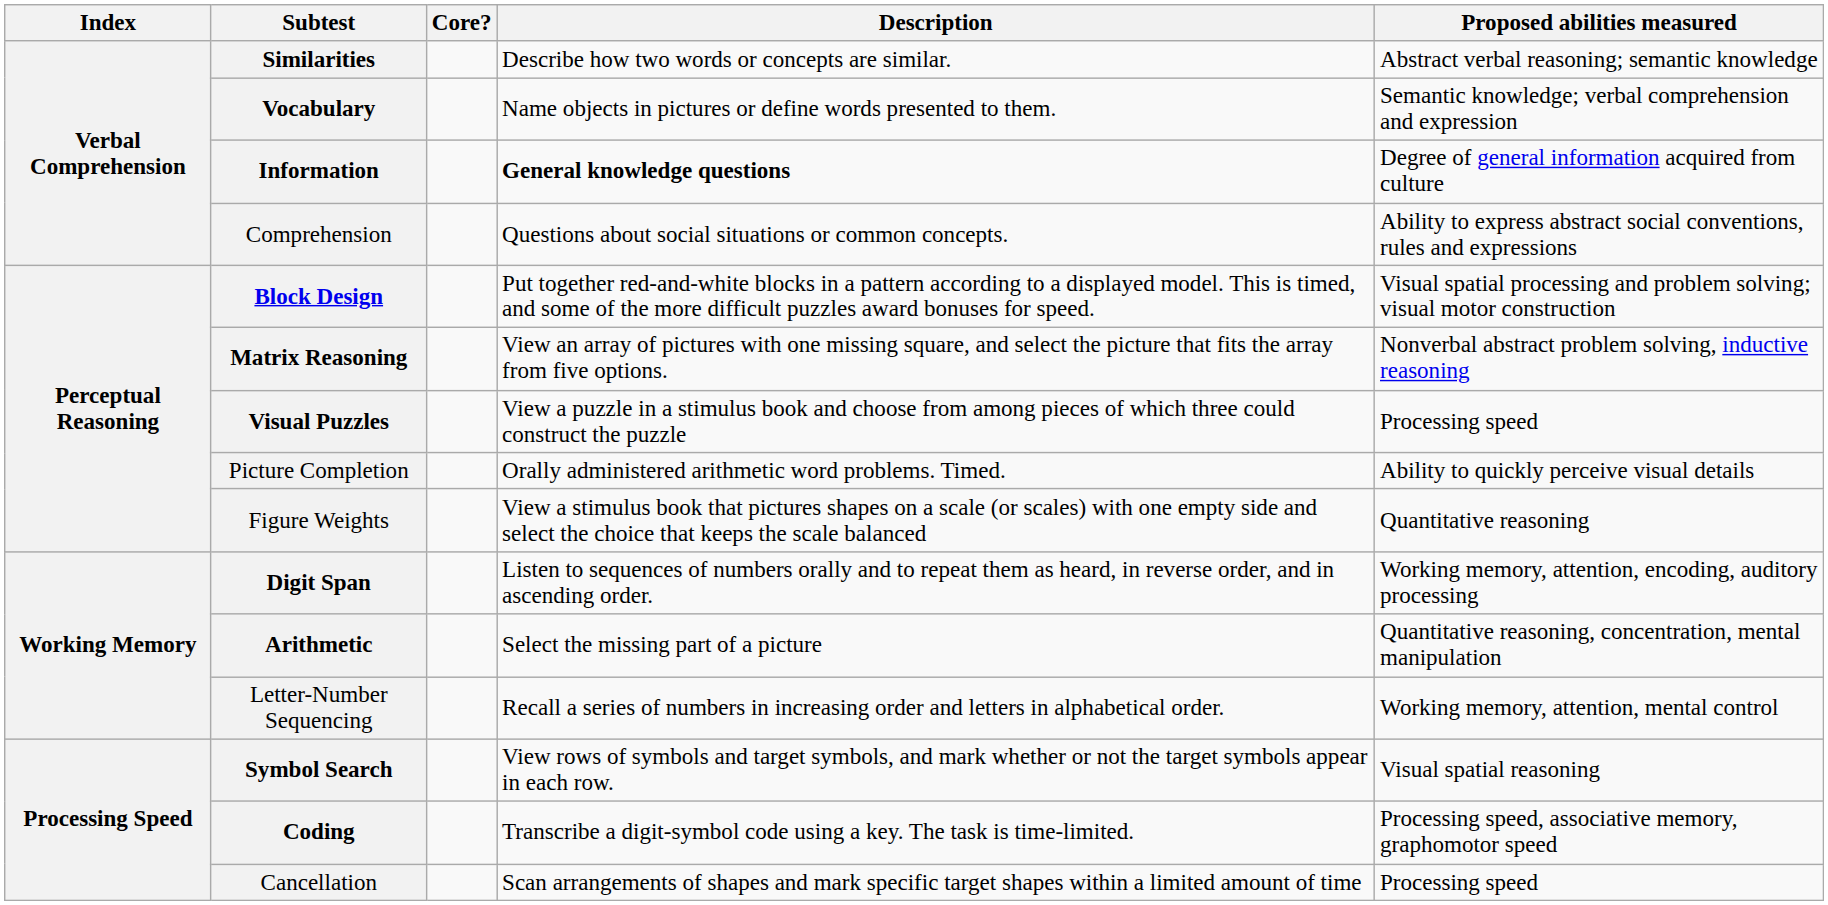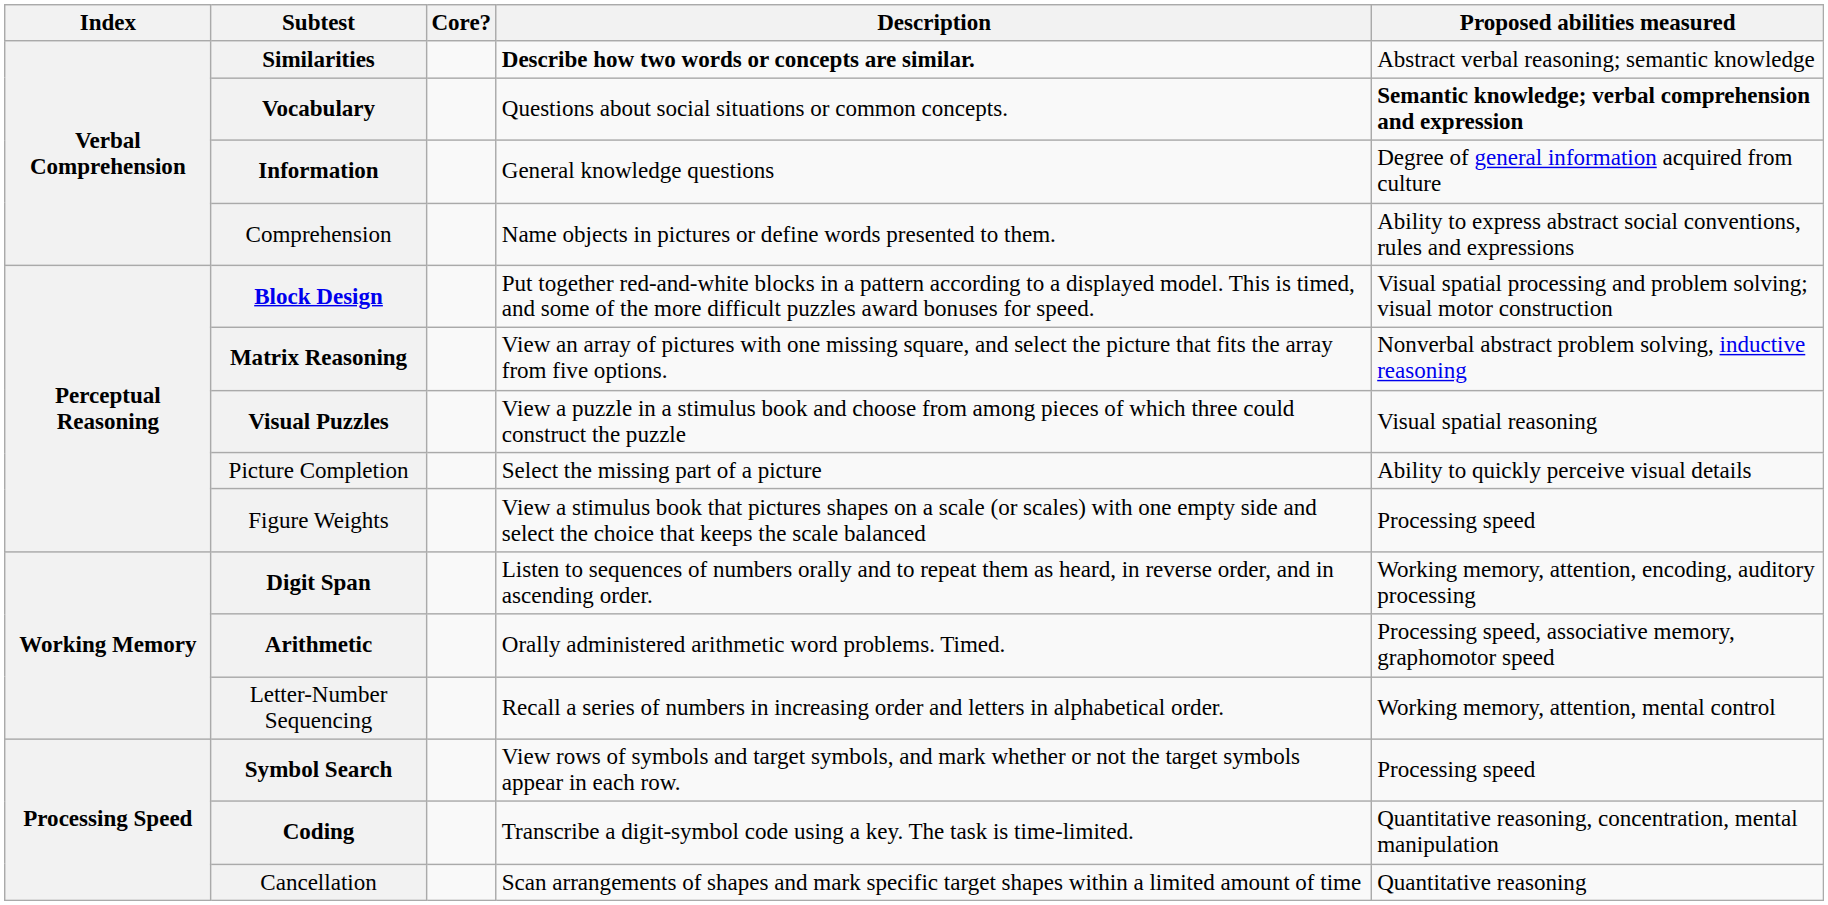Similarities | Description: normal -> bold
Vocabulary | Description: Name objects in pictures or define words presented to them. -> Questions about social situations or common concepts.
Vocabulary | Proposed abilities measured: normal -> bold
Information | Description: bold -> normal
Comprehension | Description: Questions about social situations or common concepts. -> Name objects in pictures or define words presented to them.
Visual Puzzles | Proposed abilities measured: Processing speed -> Visual spatial reasoning
Picture Completion | Description: Orally administered arithmetic word problems. Timed. -> Select the missing part of a picture
Figure Weights | Proposed abilities measured: Quantitative reasoning -> Processing speed
Arithmetic | Description: Select the missing part of a picture -> Orally administered arithmetic word problems. Timed.
Arithmetic | Proposed abilities measured: Quantitative reasoning, concentration, mental manipulation -> Processing speed, associative memory, graphomotor speed
Symbol Search | Proposed abilities measured: Visual spatial reasoning -> Processing speed
Coding | Proposed abilities measured: Processing speed, associative memory, graphomotor speed -> Quantitative reasoning, concentration, mental manipulation
Cancellation | Proposed abilities measured: Processing speed -> Quantitative reasoning
